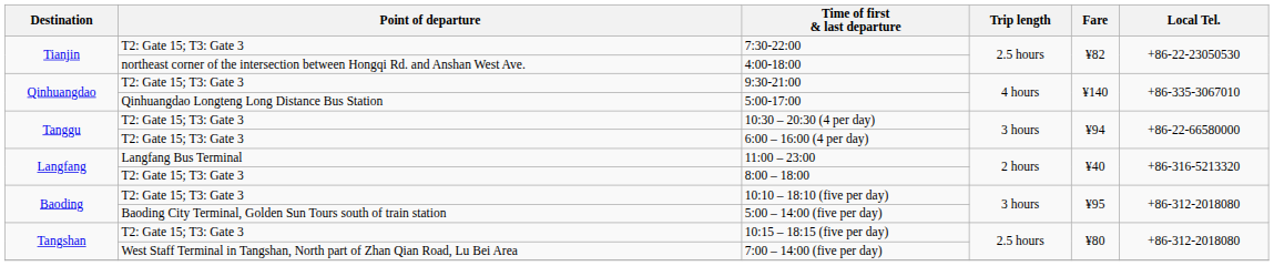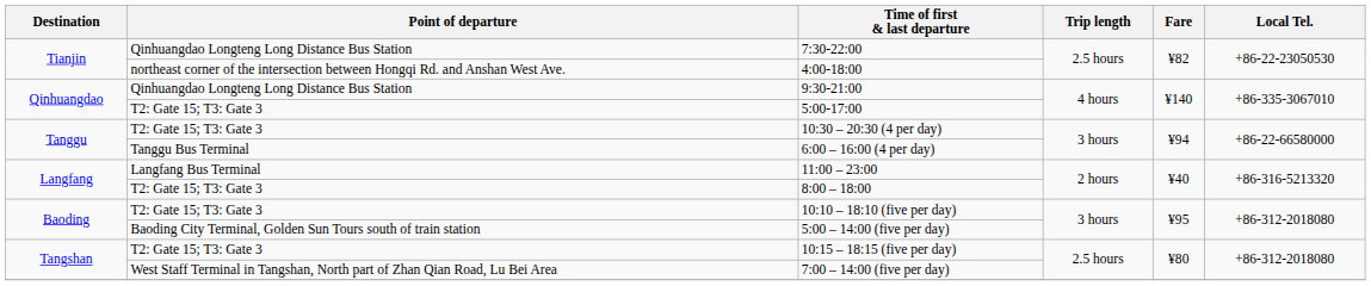7:30-22:00 | Point of departure: T2: Gate 15; T3: Gate 3 -> Qinhuangdao Longteng Long Distance Bus Station
9:30-21:00 | Point of departure: T2: Gate 15; T3: Gate 3 -> Qinhuangdao Longteng Long Distance Bus Station
5:00-17:00 | Point of departure: Qinhuangdao Longteng Long Distance Bus Station -> T2: Gate 15; T3: Gate 3
6:00 – 16:00 (4 per day) | Point of departure: T2: Gate 15; T3: Gate 3 -> Tanggu Bus Terminal
